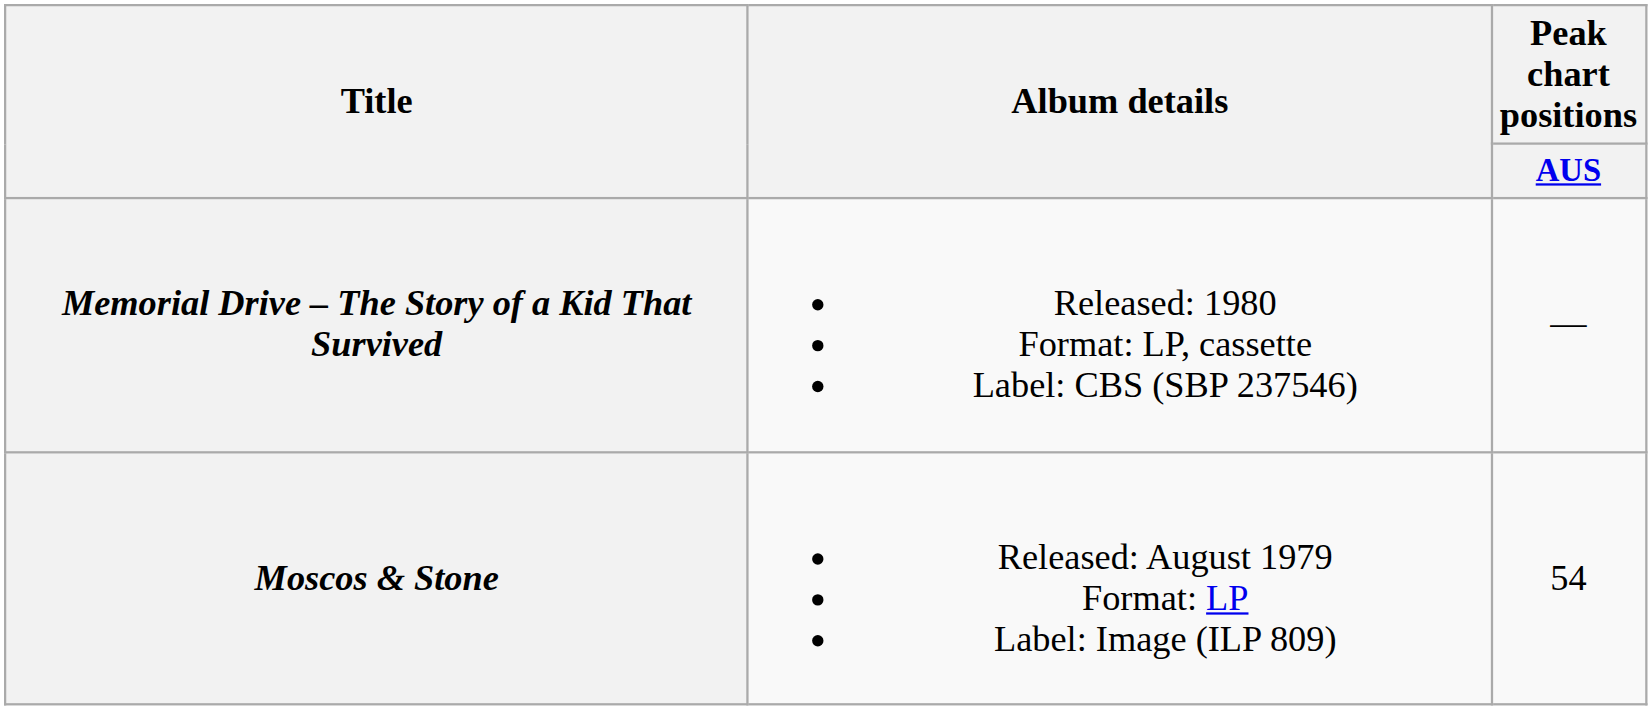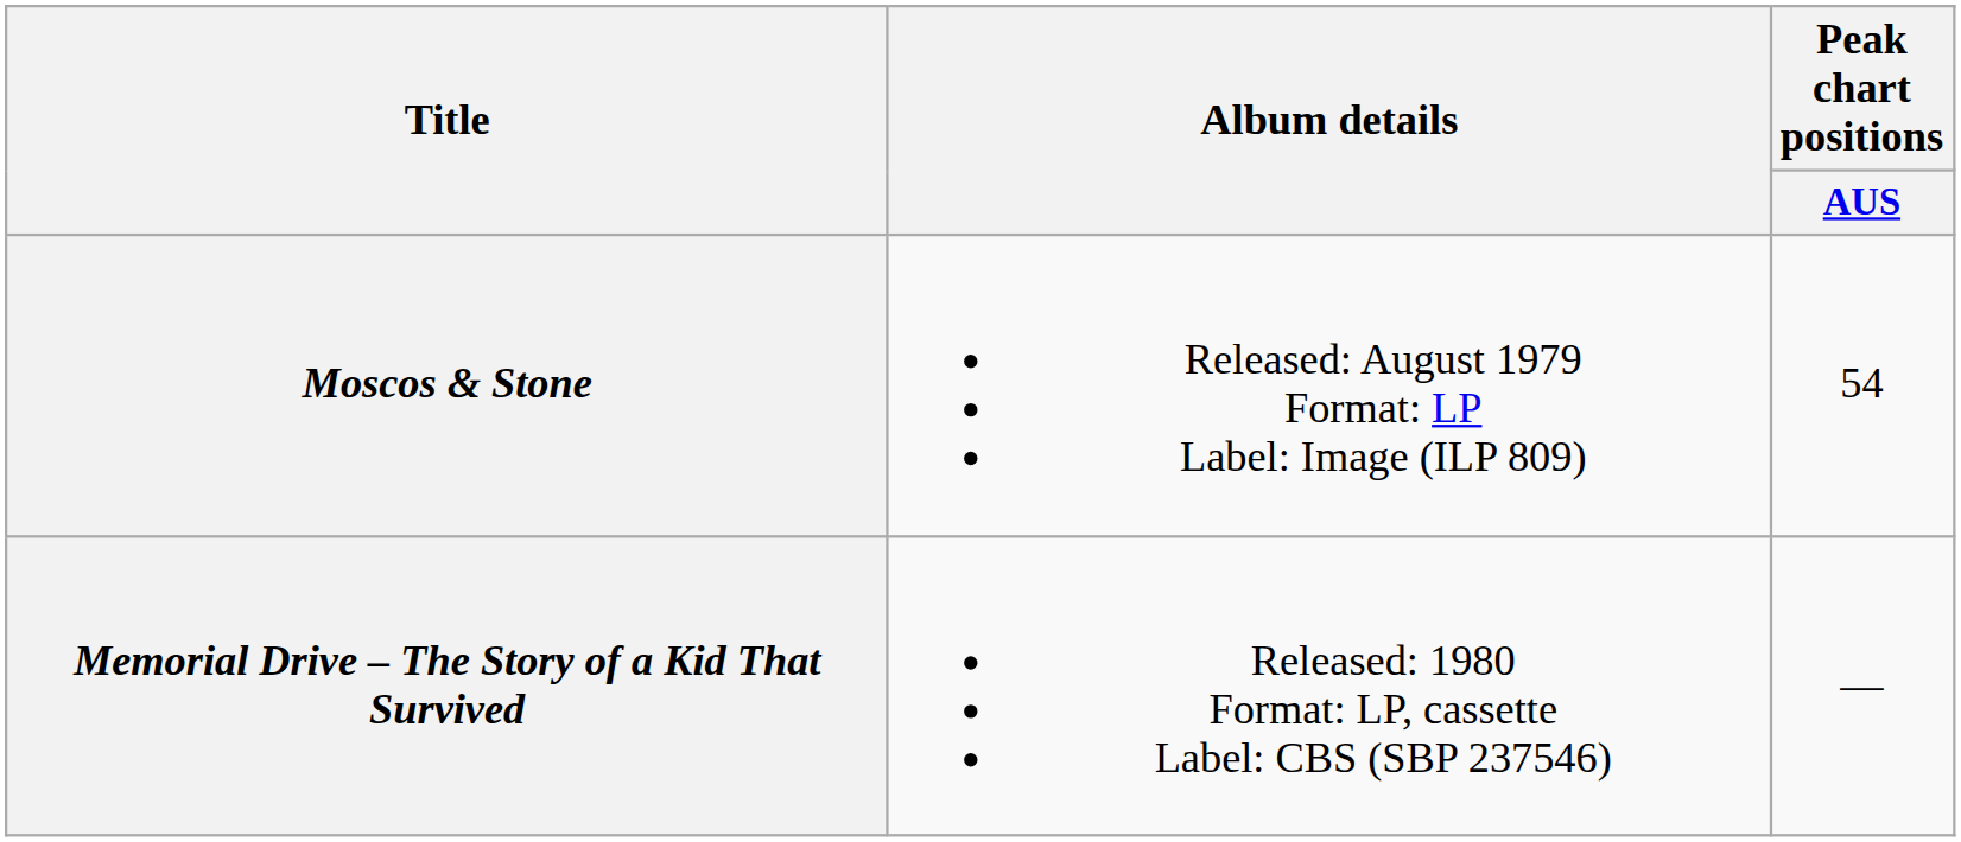rows swapped: Moscos & Stone <-> Memorial Drive – The Story of a Kid That Survived
